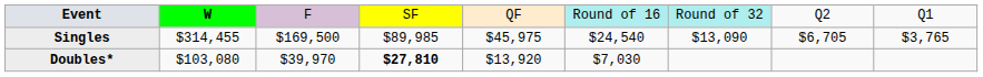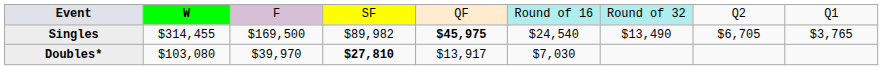Singles | column 4: $89,985 -> $89,982
Singles | column 5: normal -> bold
Singles | column 7: $13,090 -> $13,490
Doubles* | column 5: $13,920 -> $13,917
